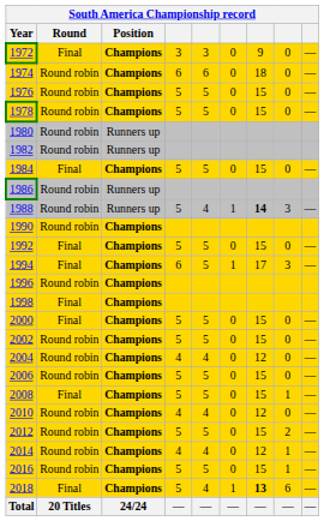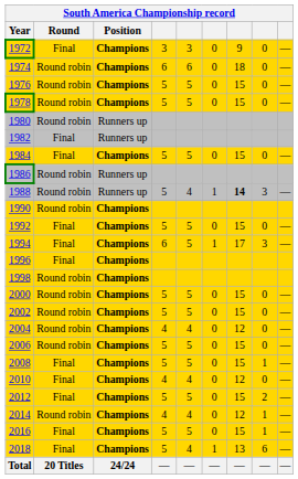1982 | Round: Round robin -> Final
1996 | Round: Round robin -> Final
1998 | Round: Final -> Round robin
2000 | Round: Final -> Round robin
2010 | Round: Round robin -> Final
2012 | Round: Round robin -> Final
2016 | Round: Round robin -> Final
2018 | column 7: bold -> normal
